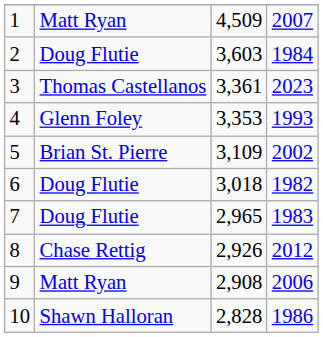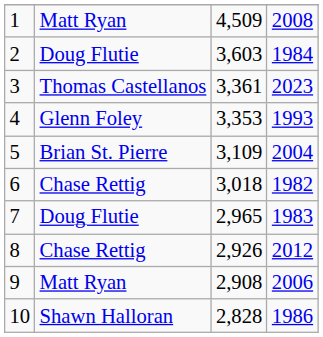1 | column 4: 2007 -> 2008
5 | column 4: 2002 -> 2004
6 | column 2: Doug Flutie -> Chase Rettig
